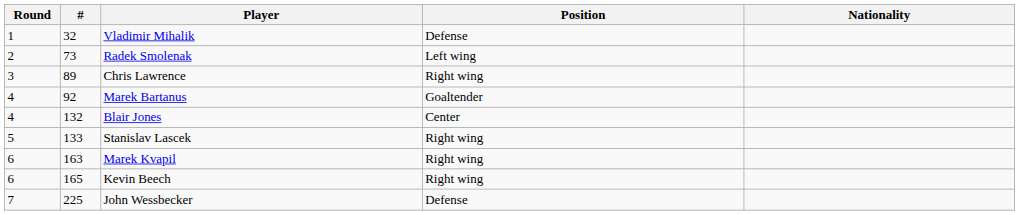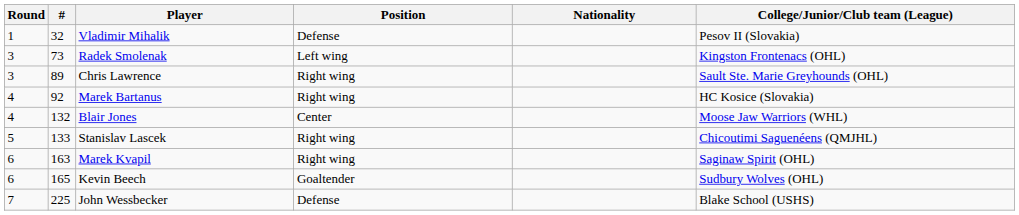+ column: College/Junior/Club team (League) | Pesov II (Slovakia) | Kingston Frontenacs (OHL) | Sault Ste. Marie Greyhounds (OHL) | HC Kosice (Slovakia) | Moose Jaw Warriors (WHL) | Chicoutimi Saguenéens (QMJHL) | Saginaw Spirit (OHL) | Sudbury Wolves (OHL) | Blake School (USHS)
Radek Smolenak | Round: 2 -> 3
Marek Bartanus | Position: Goaltender -> Right wing
Kevin Beech | Position: Right wing -> Goaltender
